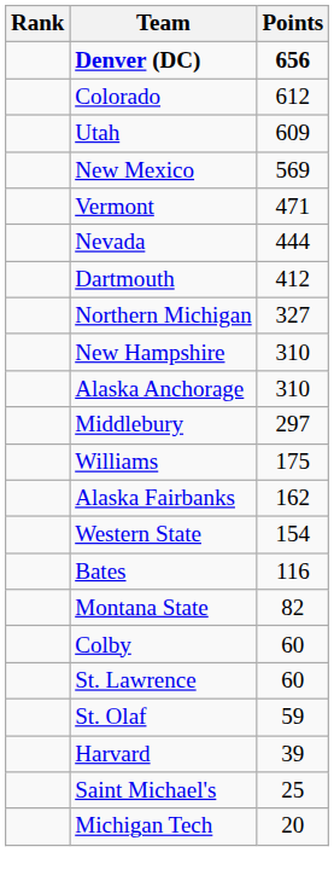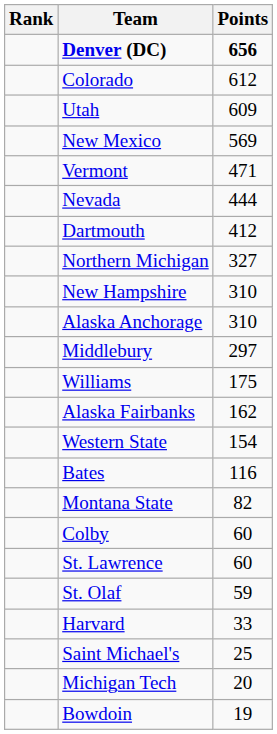Harvard | Points: 39 -> 33
+ row: Bowdoin | 19
